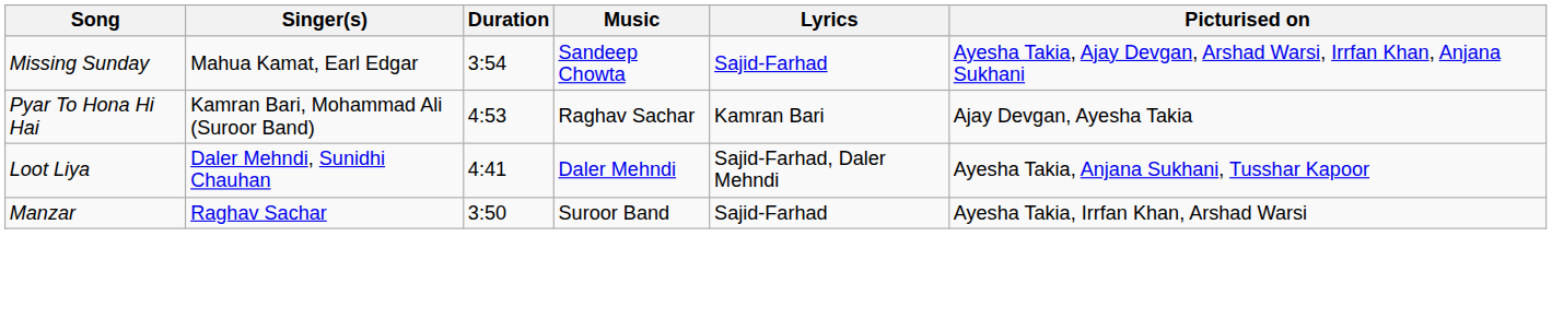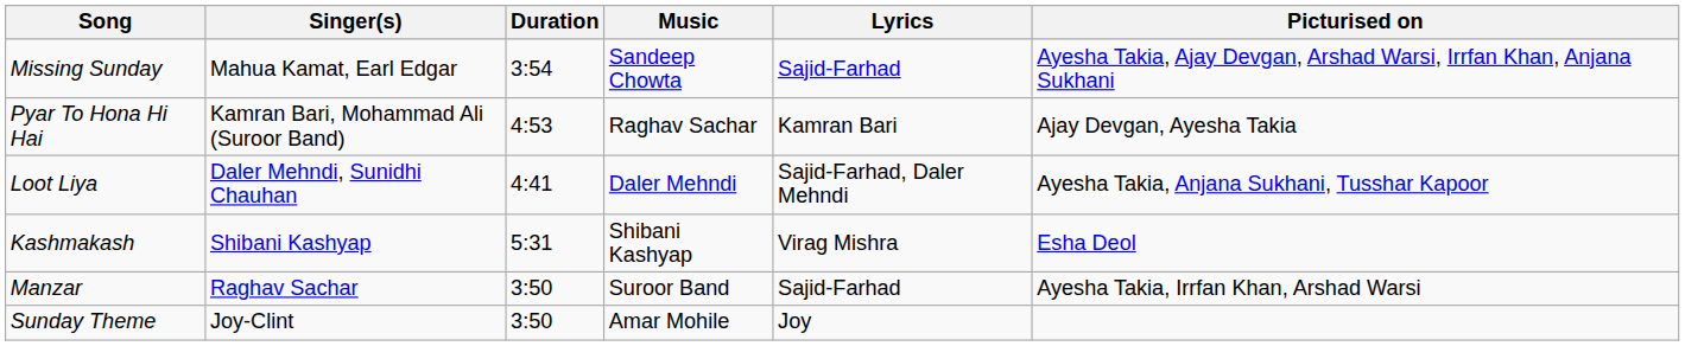+ row: Kashmakash | Shibani Kashyap | 5:31 | Shibani Kashyap | Virag Mishra | Esha Deol
+ row: Sunday Theme | Joy-Clint | 3:50 | Amar Mohile | Joy
